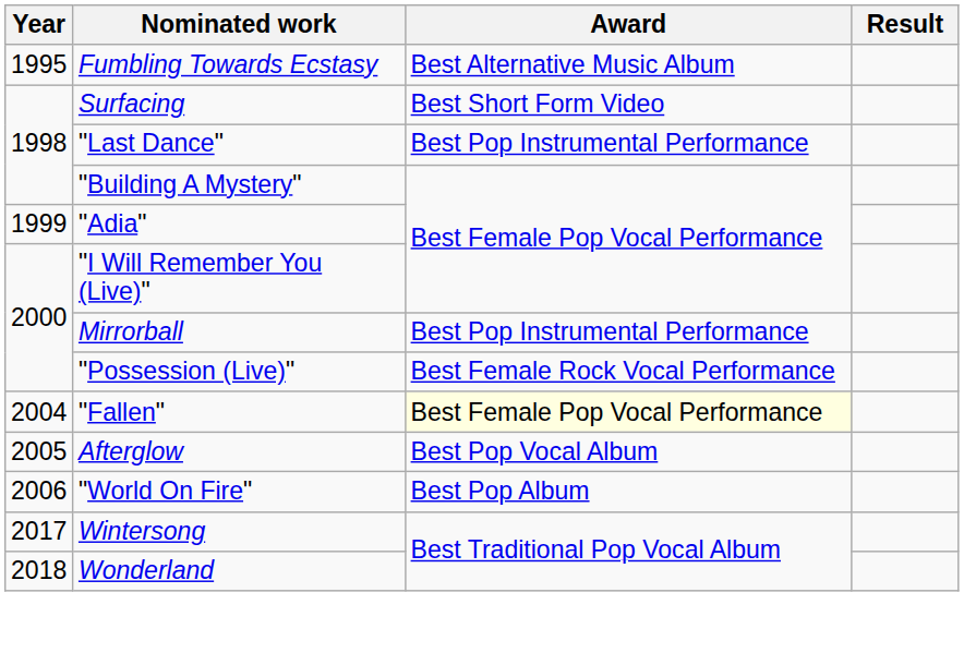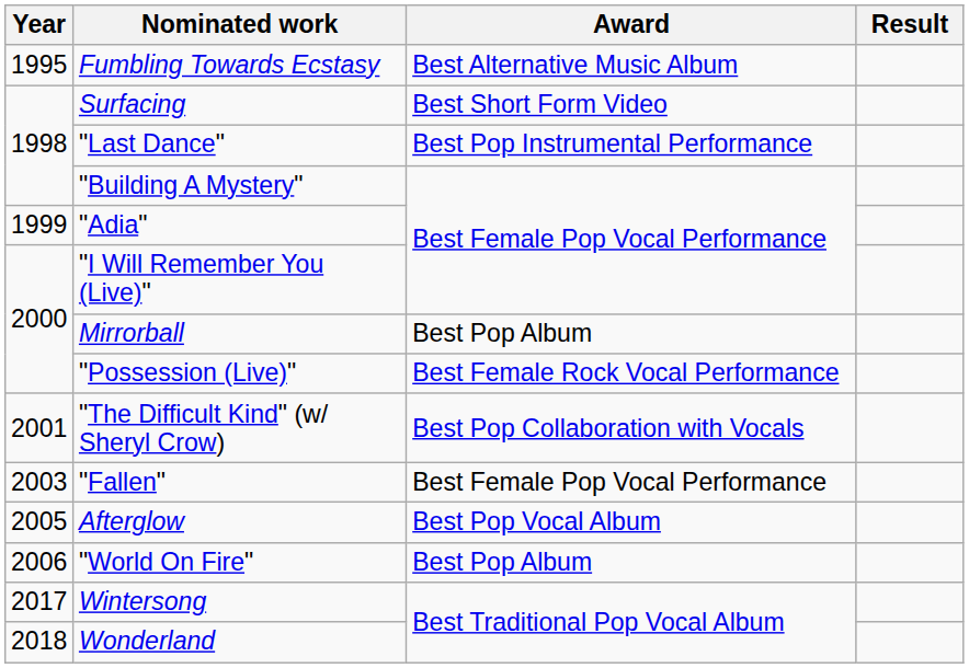Mirrorball | Award: Best Pop Instrumental Performance -> Best Pop Album
+ row: 2001 | "The Difficult Kind" (w/ Sheryl Crow) | Best Pop Collaboration with Vocals
"Fallen" | Year: 2004 -> 2003
"Fallen" | Award: lightyellow background -> no background
